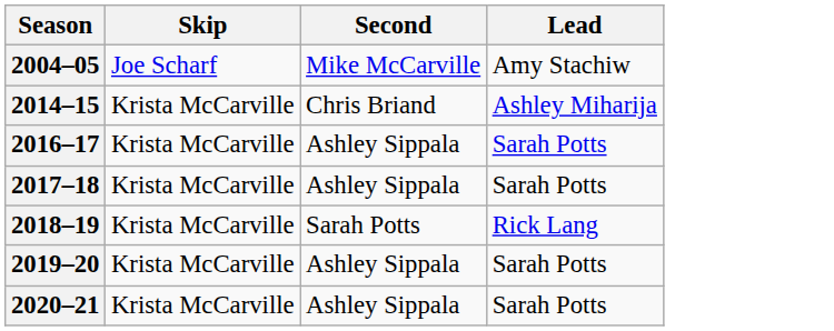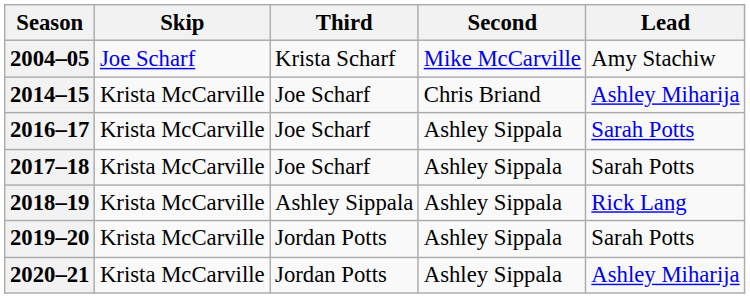+ column: Third | Krista Scharf | Joe Scharf | Joe Scharf | Joe Scharf | Ashley Sippala | Jordan Potts | Jordan Potts
2018–19 | Second: Sarah Potts -> Ashley Sippala
2020–21 | Lead: Sarah Potts -> Ashley Miharija
